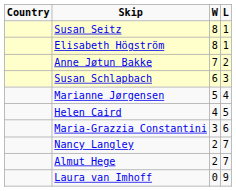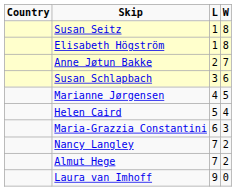columns swapped: W <-> L
